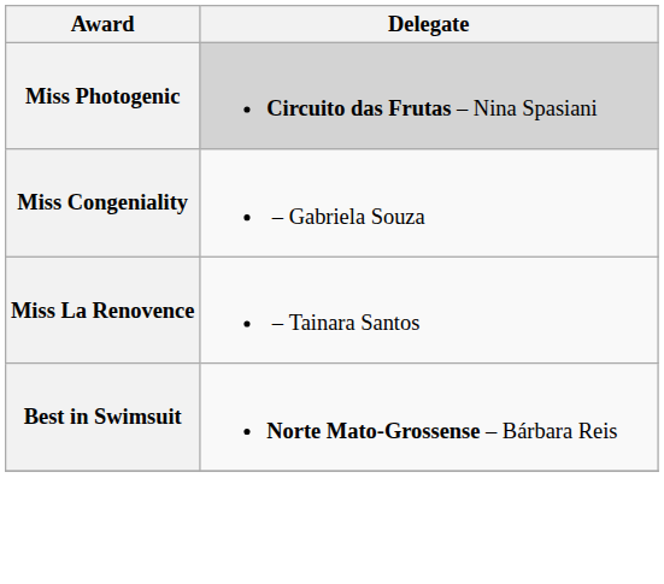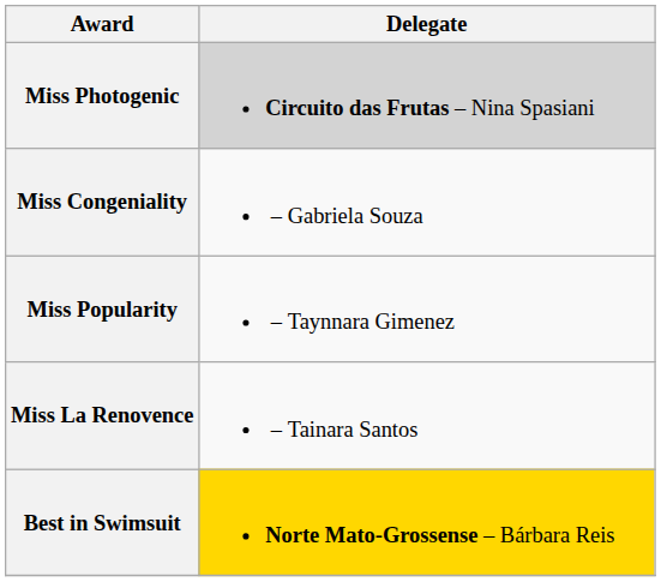+ row: Miss Popularity | – Taynnara Gimenez
Best in Swimsuit | Delegate: no background -> gold background
